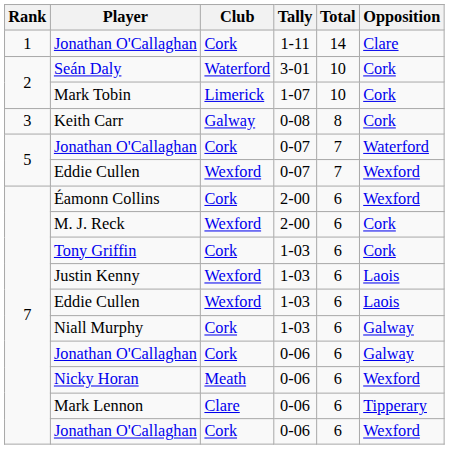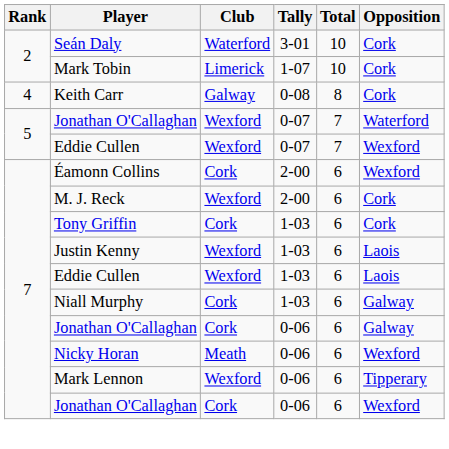- row: 1 | Jonathan O'Callaghan | Cork | 1-11 | 14 | Clare
Keith Carr | Rank: 3 -> 4
Jonathan O'Callaghan / 0-07 | Club: Cork -> Wexford
Mark Lennon | Club: Clare -> Wexford
